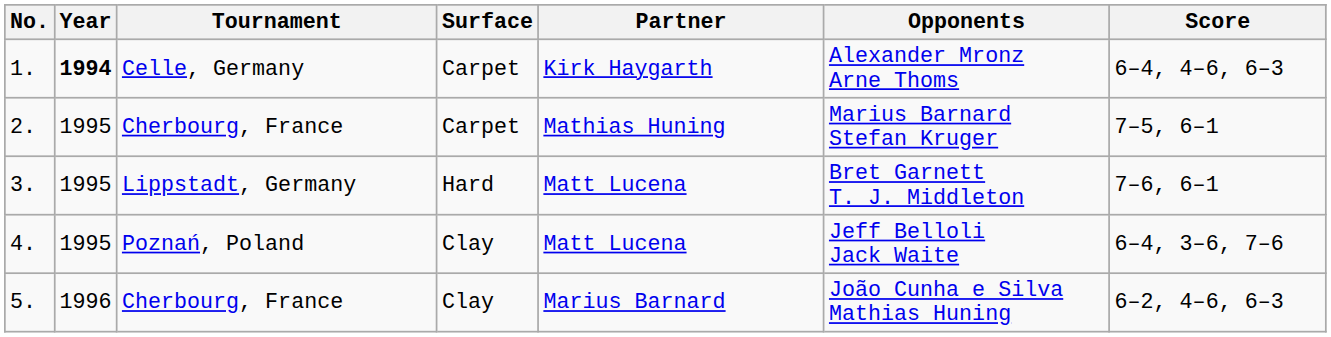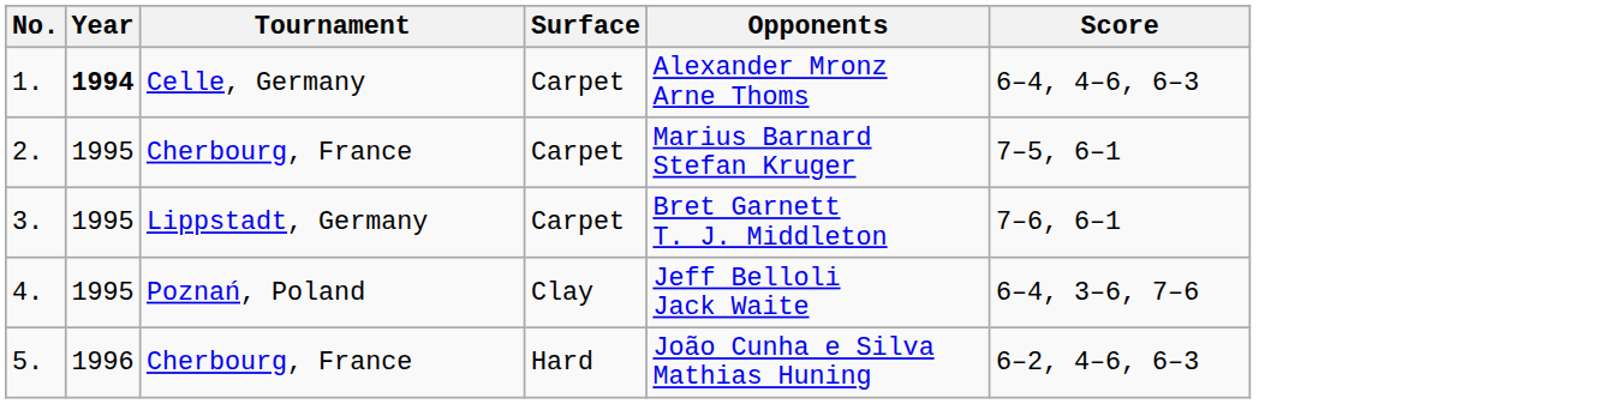- column: Partner | Kirk Haygarth | Mathias Huning | Matt Lucena | Matt Lucena | Marius Barnard
3. | Surface: Hard -> Carpet
5. | Surface: Clay -> Hard
